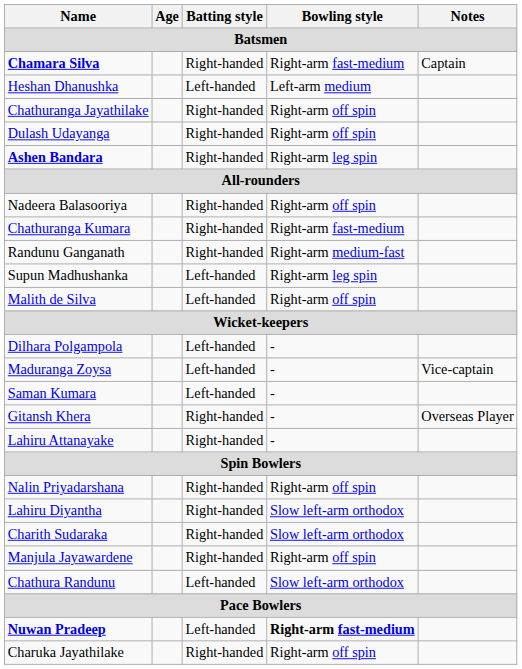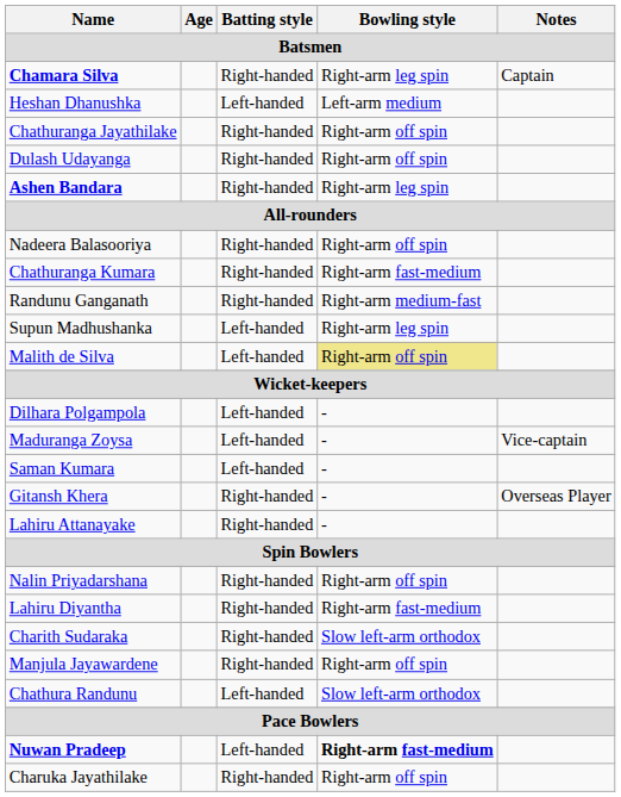Chamara Silva | Bowling style: Right-arm fast-medium -> Right-arm leg spin
Malith de Silva | Bowling style: no background -> khaki background
Lahiru Diyantha | Bowling style: Slow left-arm orthodox -> Right-arm fast-medium
